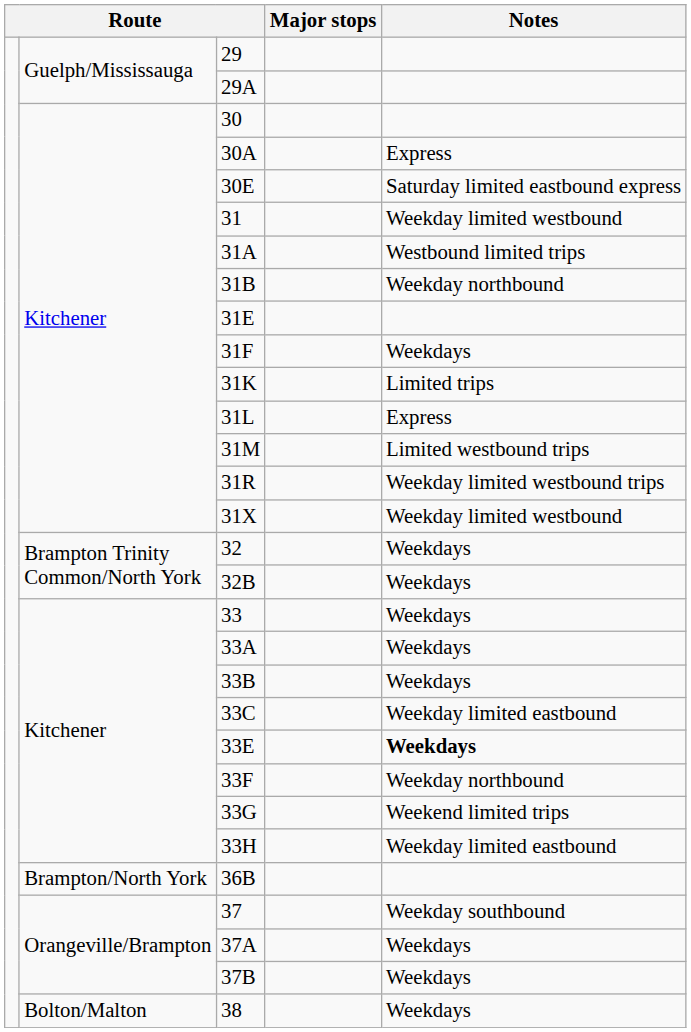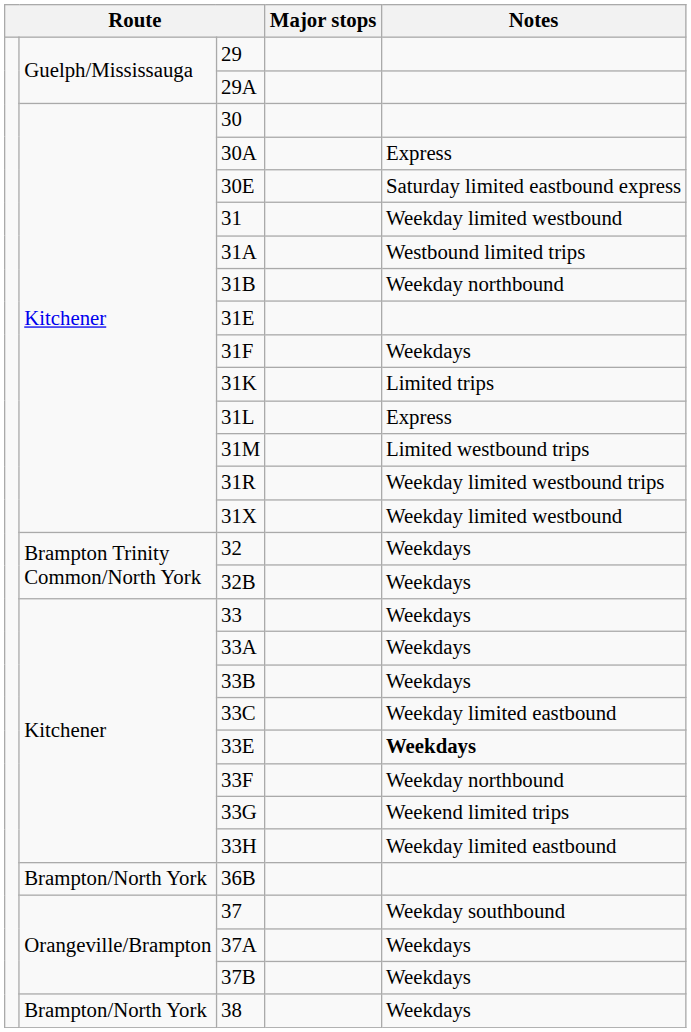38 | column 2: Bolton/Malton -> Brampton/North York
